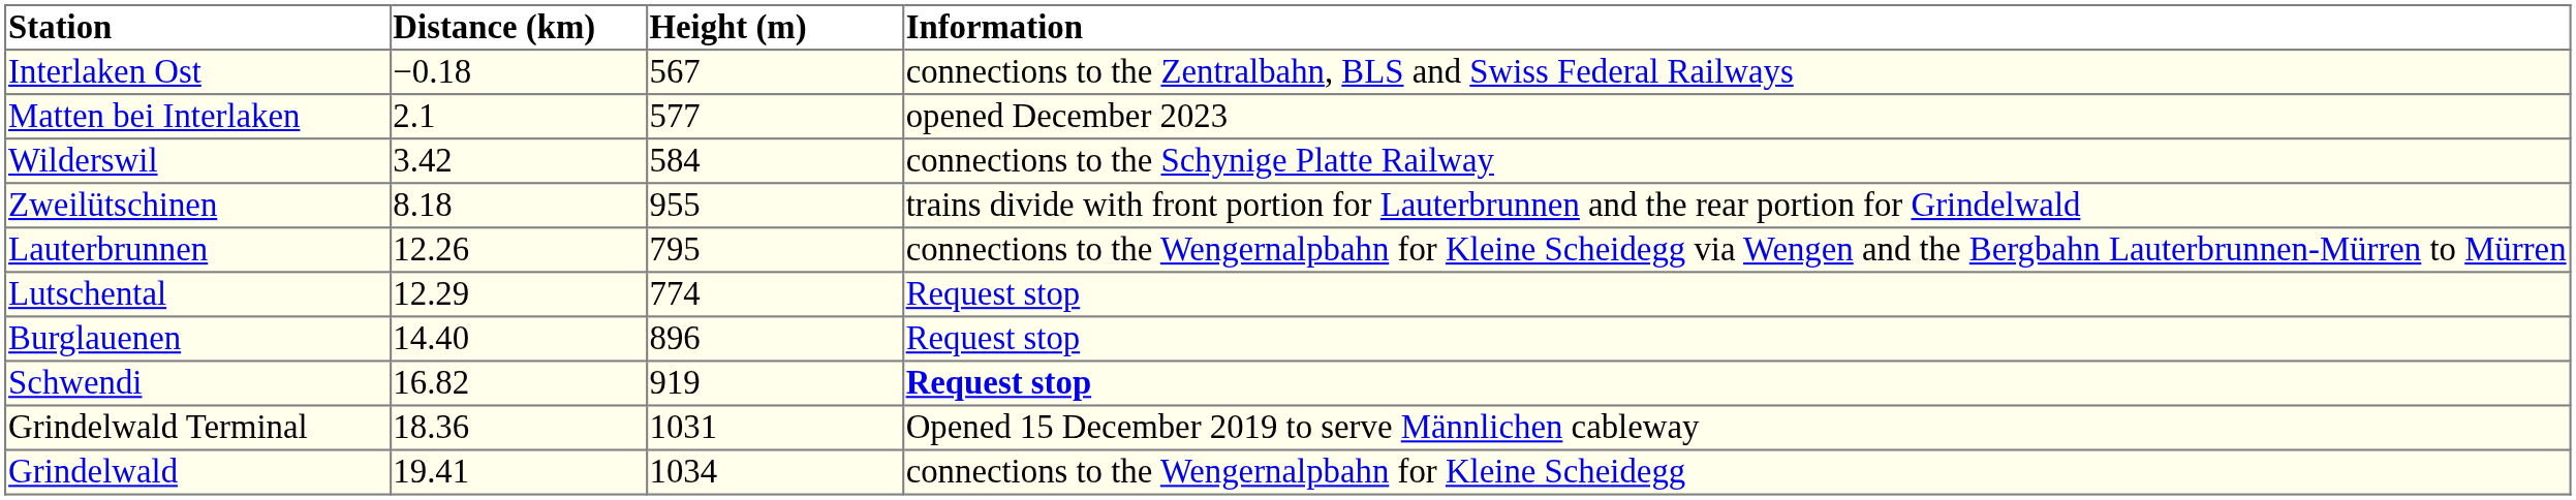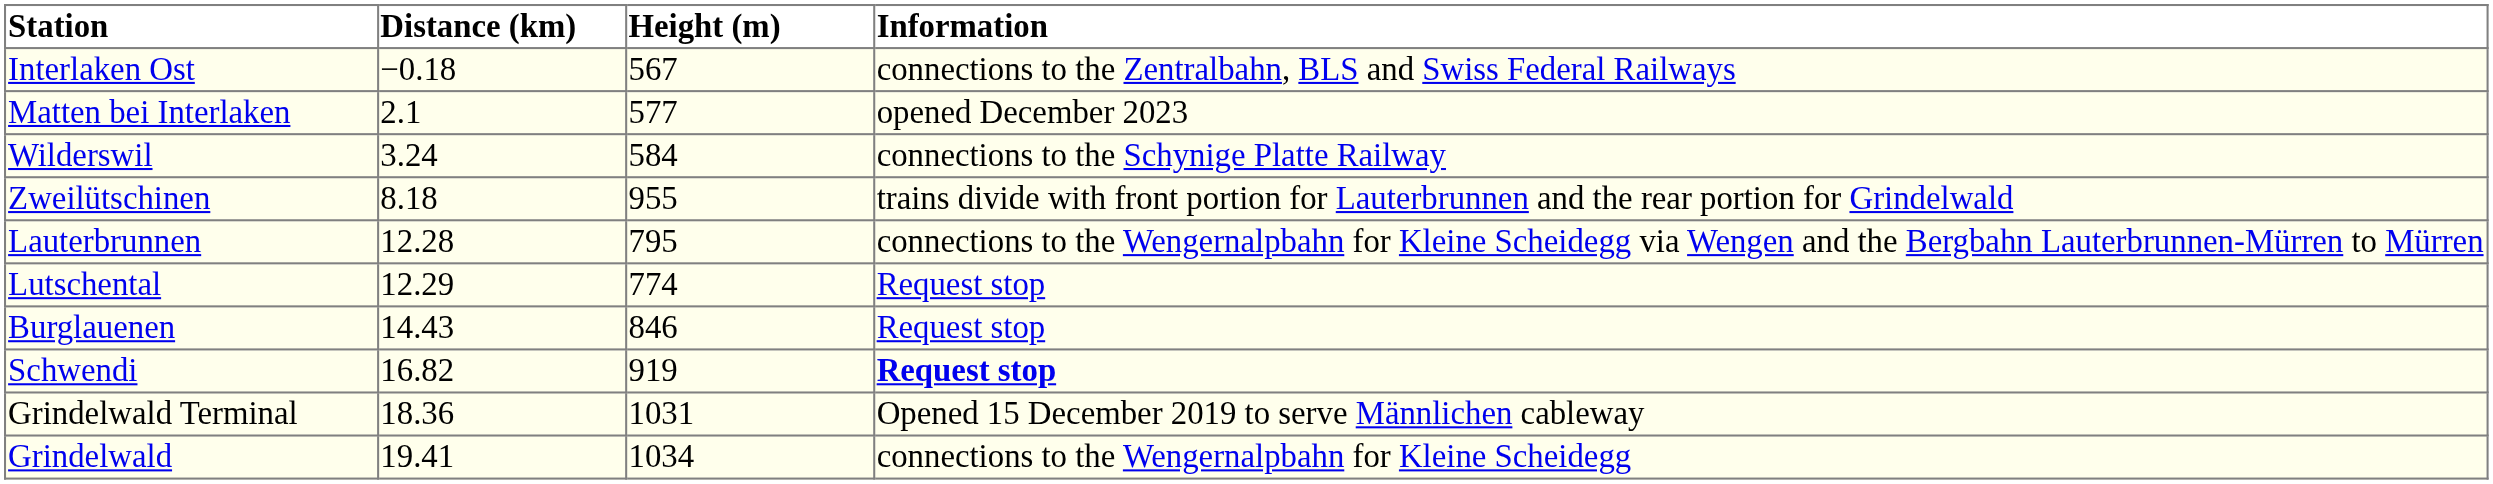Wilderswil | Distance (km): 3.42 -> 3.24
Lauterbrunnen | Distance (km): 12.26 -> 12.28
Burglauenen | Distance (km): 14.40 -> 14.43
Burglauenen | Height (m): 896 -> 846
